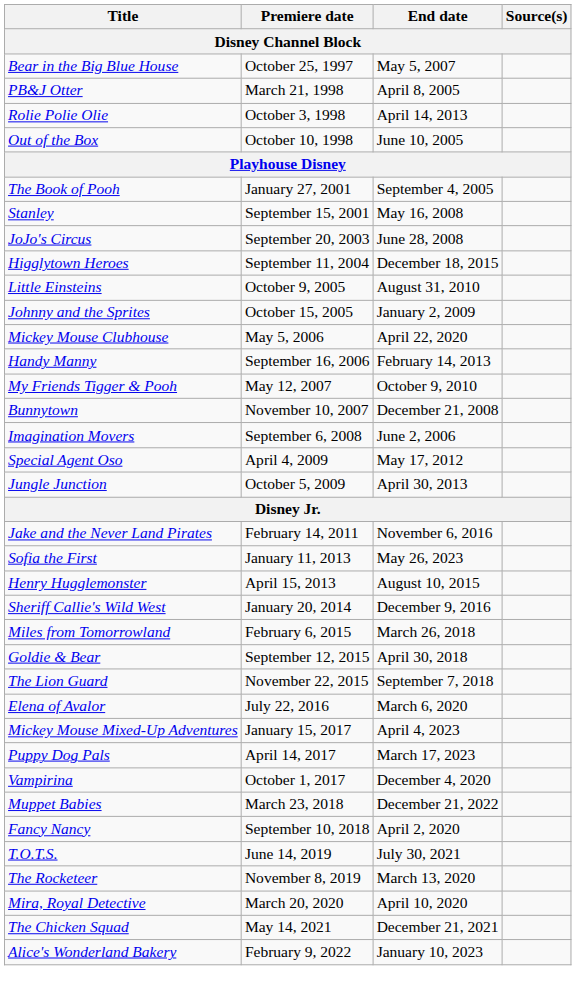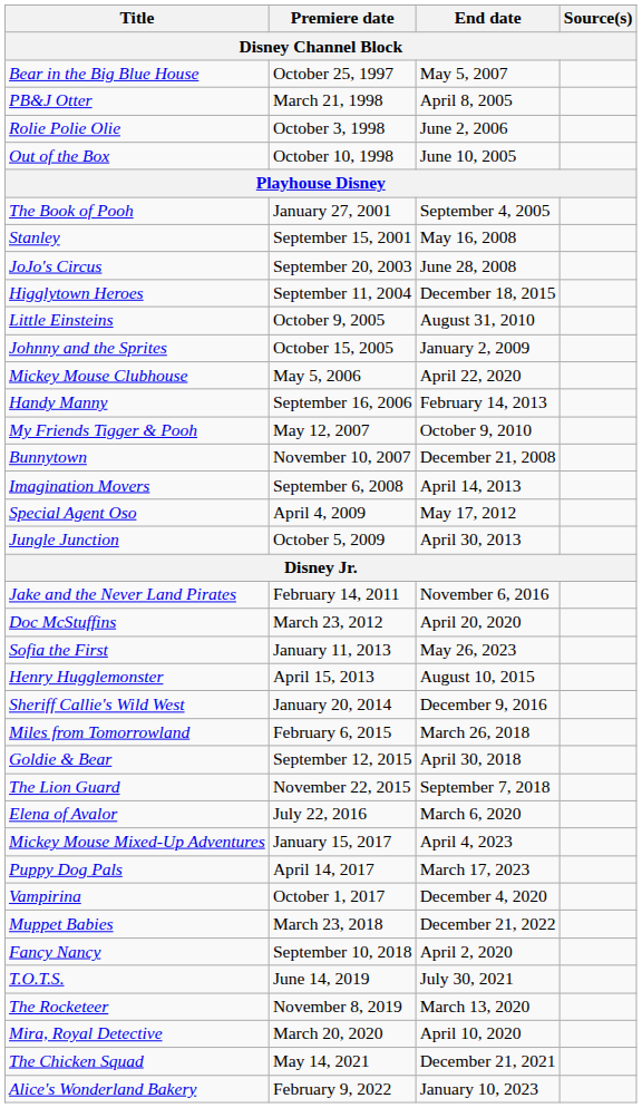Rolie Polie Olie | End date: April 14, 2013 -> June 2, 2006
Imagination Movers | End date: June 2, 2006 -> April 14, 2013
+ row: Doc McStuffins | March 23, 2012 | April 20, 2020
